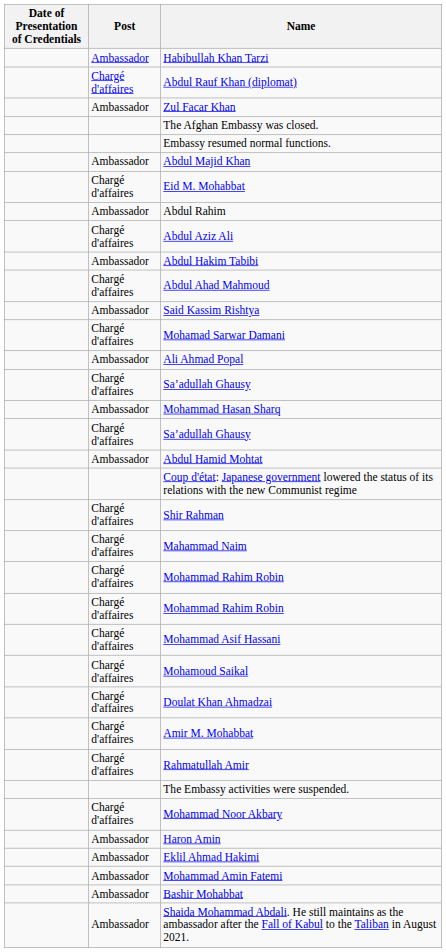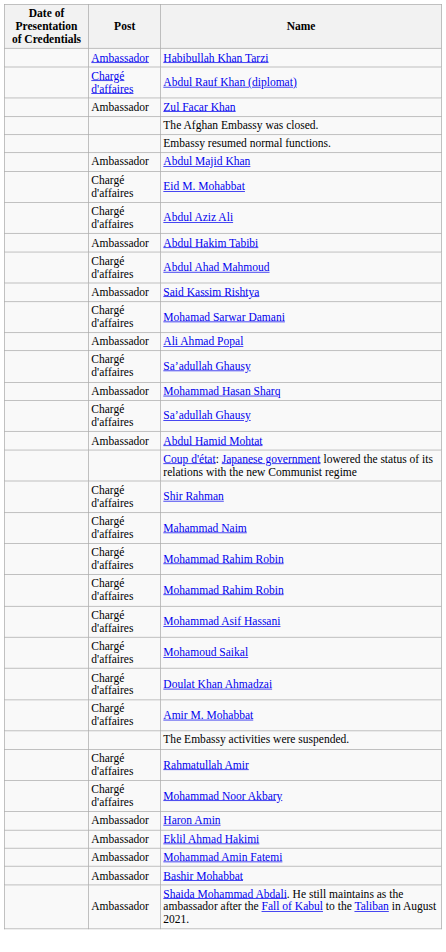- row: Ambassador | Abdul Rahim
rows swapped: Rahmatullah Amir <-> The Embassy activities were suspended.
